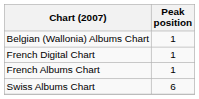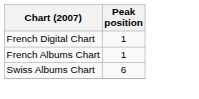- row: Belgian (Wallonia) Albums Chart | 1
